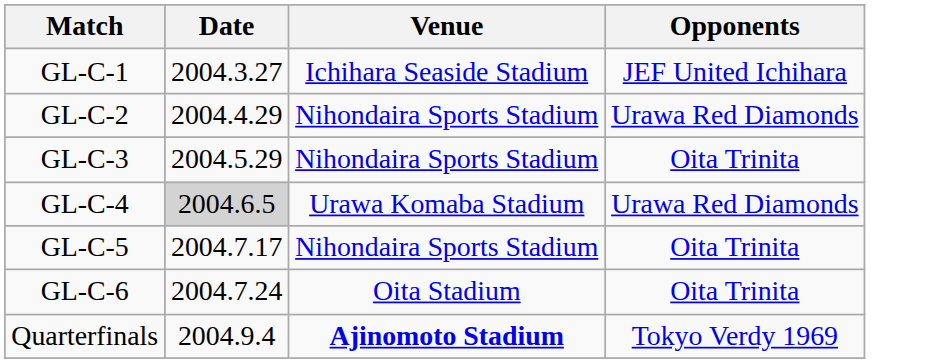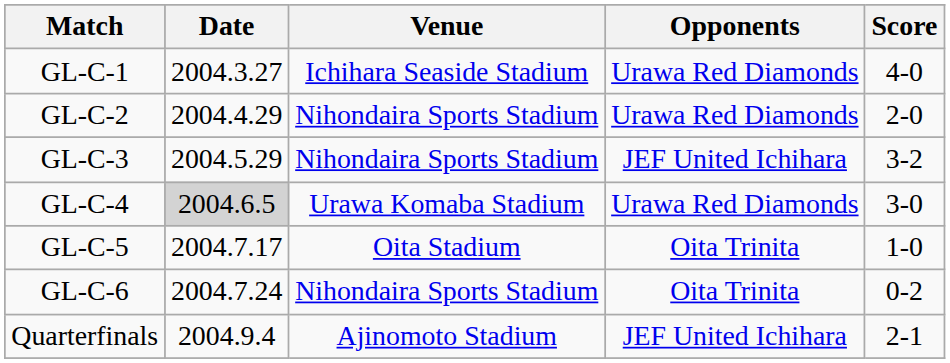+ column: Score | 4-0 | 2-0 | 3-2 | 3-0 | 1-0 | 0-2 | 2-1
GL-C-1 | Opponents: JEF United Ichihara -> Urawa Red Diamonds
GL-C-3 | Opponents: Oita Trinita -> JEF United Ichihara
GL-C-5 | Venue: Nihondaira Sports Stadium -> Oita Stadium
GL-C-6 | Venue: Oita Stadium -> Nihondaira Sports Stadium
Quarterfinals | Venue: bold -> normal
Quarterfinals | Opponents: Tokyo Verdy 1969 -> JEF United Ichihara
